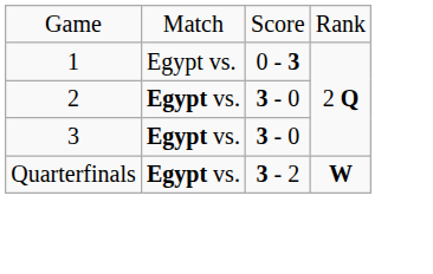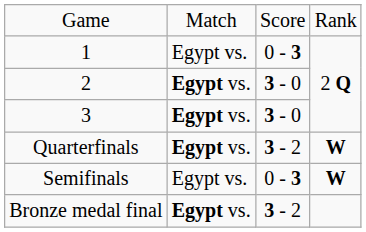+ row: Semifinals | Egypt vs. | 0 - 3 | W
+ row: Bronze medal final | Egypt vs. | 3 - 2
